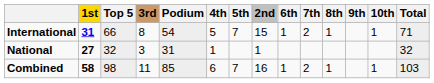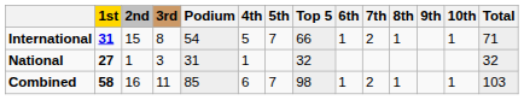columns swapped: 2nd <-> Top 5
